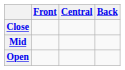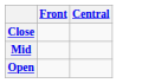- column: Back
